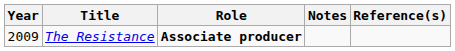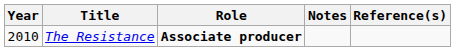The Resistance | Year: 2009 -> 2010
